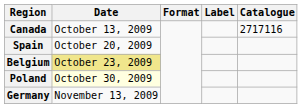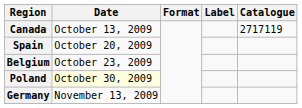Canada | Catalogue: 2717116 -> 2717119
Belgium | Date: khaki background -> no background
